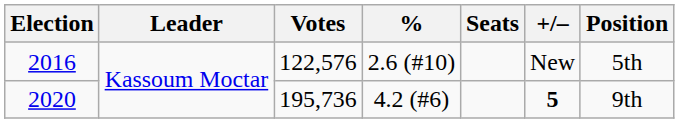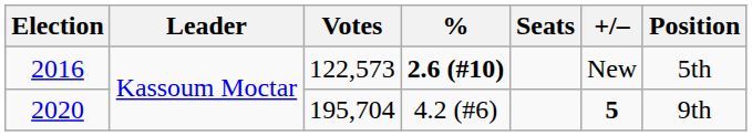2016 | Votes: 122,576 -> 122,573
2016 | %: normal -> bold
2020 | Votes: 195,736 -> 195,704
